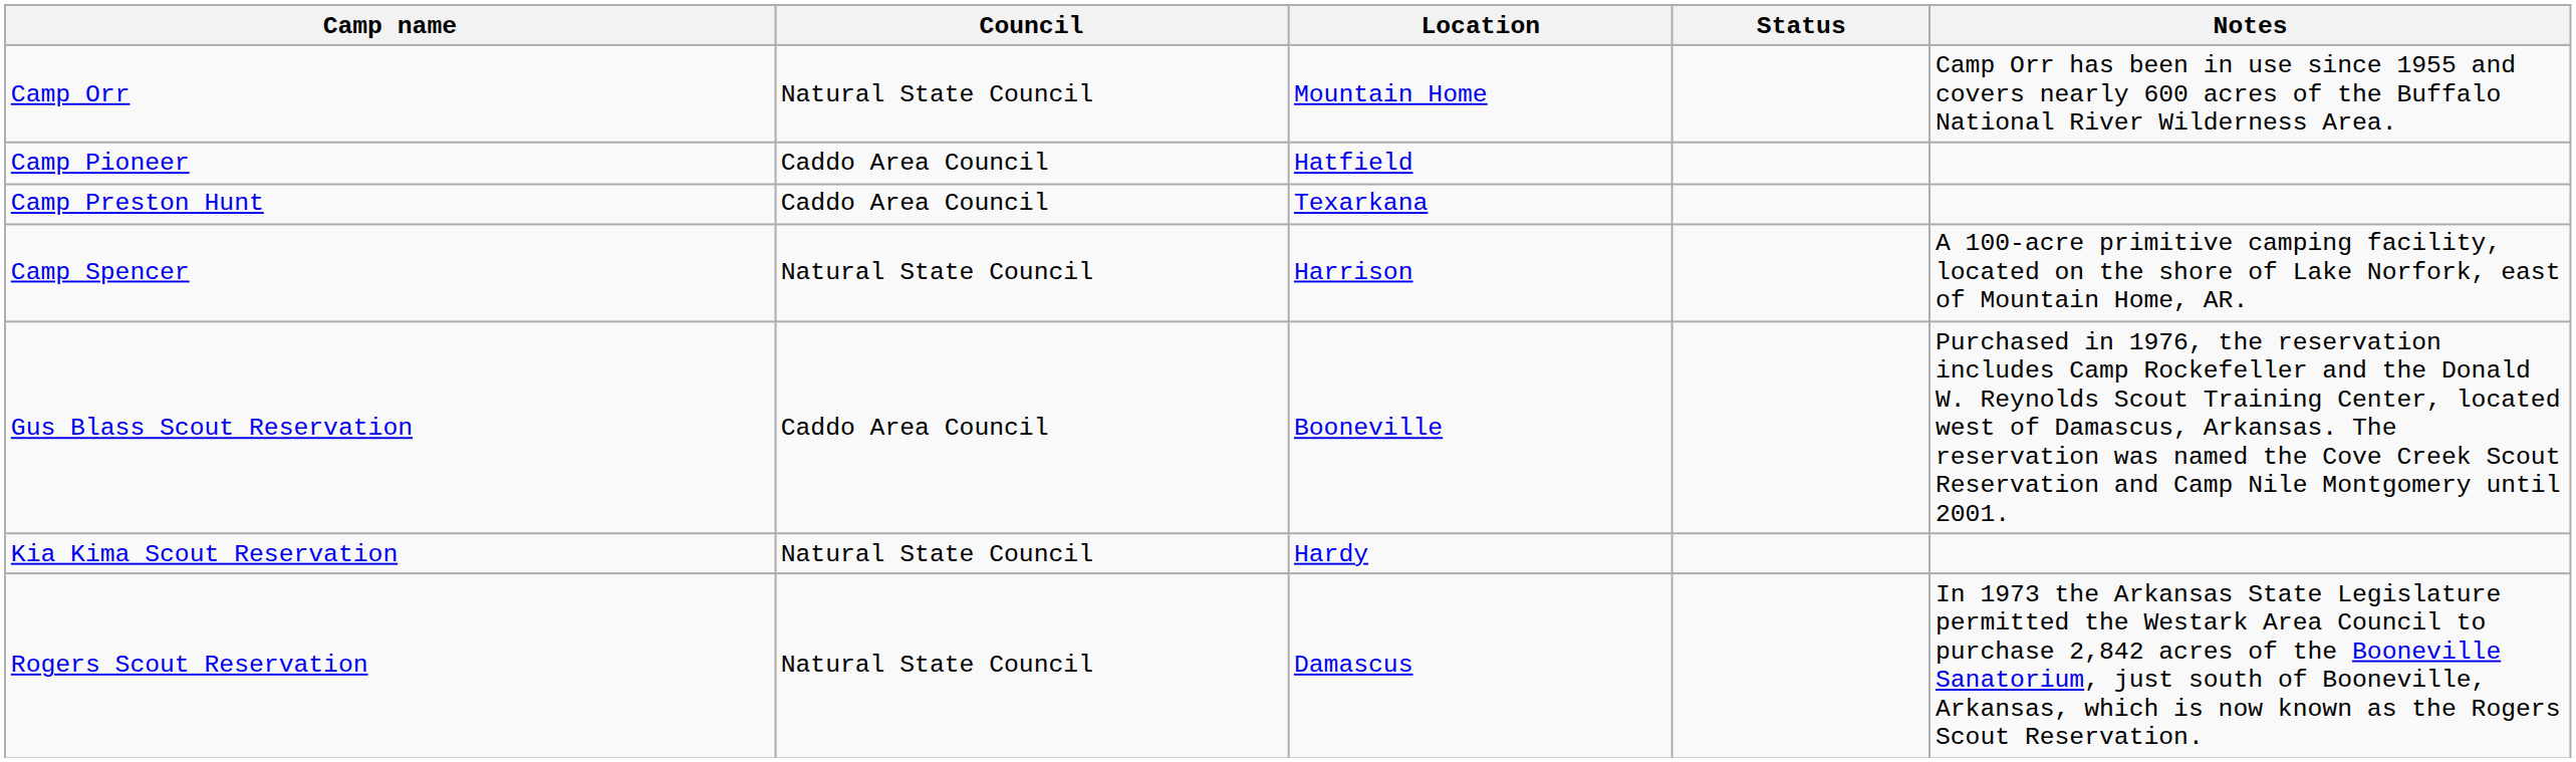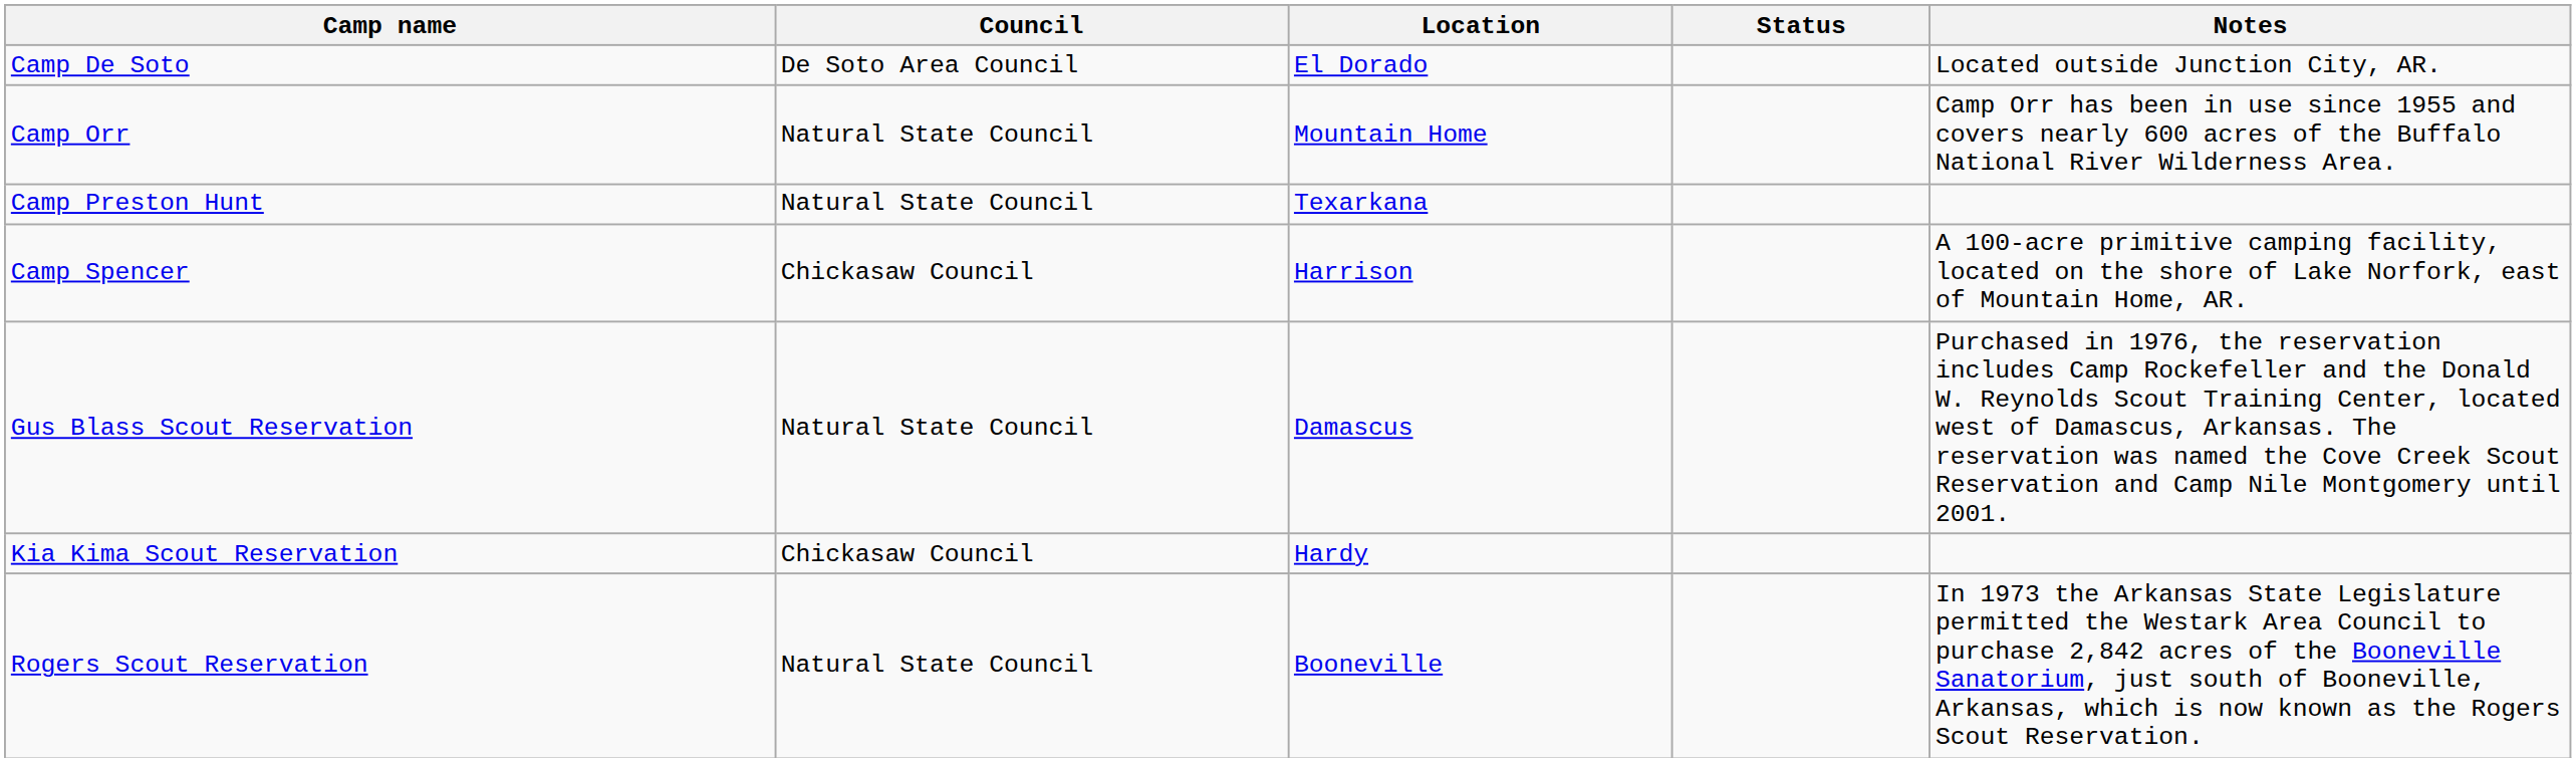+ row: Camp De Soto | De Soto Area Council | El Dorado | Located outside Junction City, AR.
- row: Camp Pioneer | Caddo Area Council | Hatfield
Camp Preston Hunt | Council: Caddo Area Council -> Natural State Council
Camp Spencer | Council: Natural State Council -> Chickasaw Council
Gus Blass Scout Reservation | Council: Caddo Area Council -> Natural State Council
Gus Blass Scout Reservation | Location: Booneville -> Damascus
Kia Kima Scout Reservation | Council: Natural State Council -> Chickasaw Council
Rogers Scout Reservation | Location: Damascus -> Booneville
